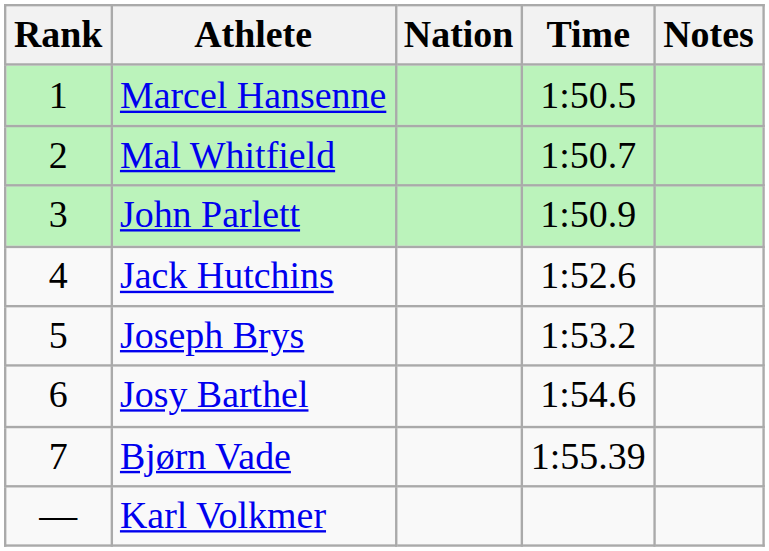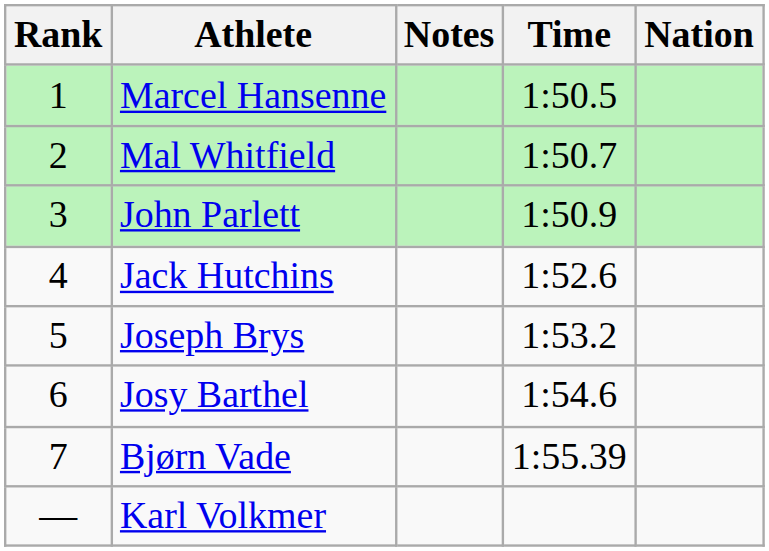columns swapped: Nation <-> Notes
